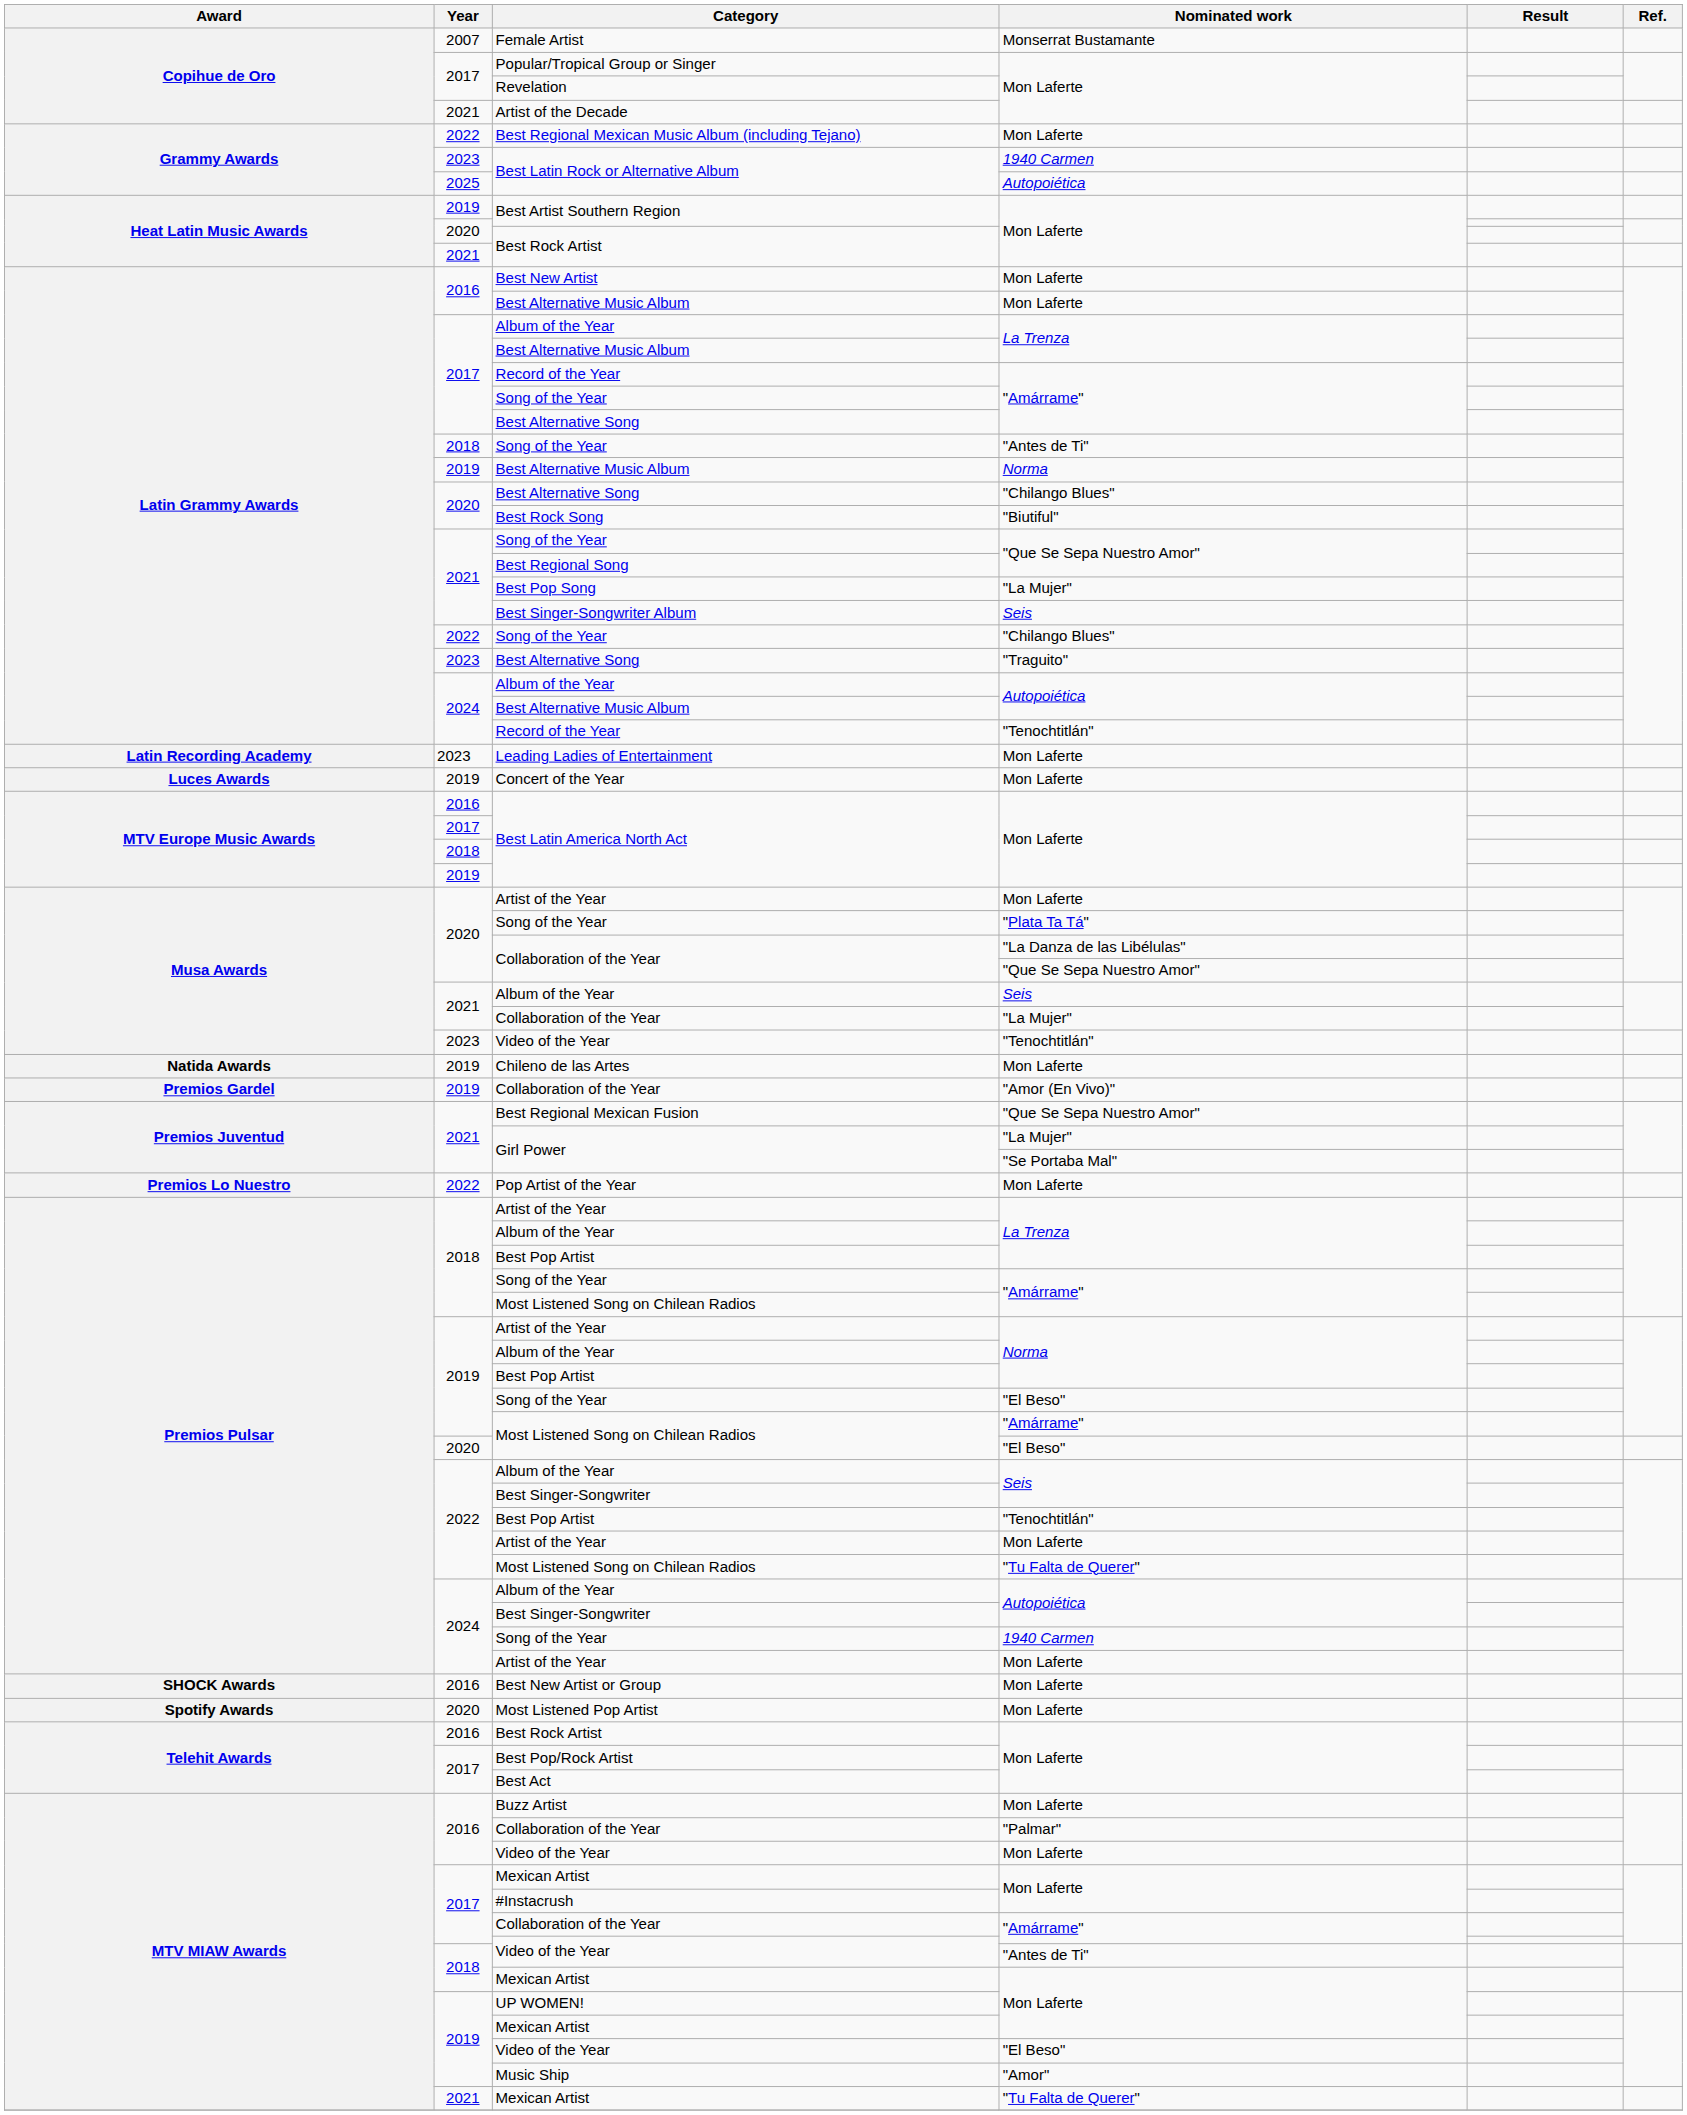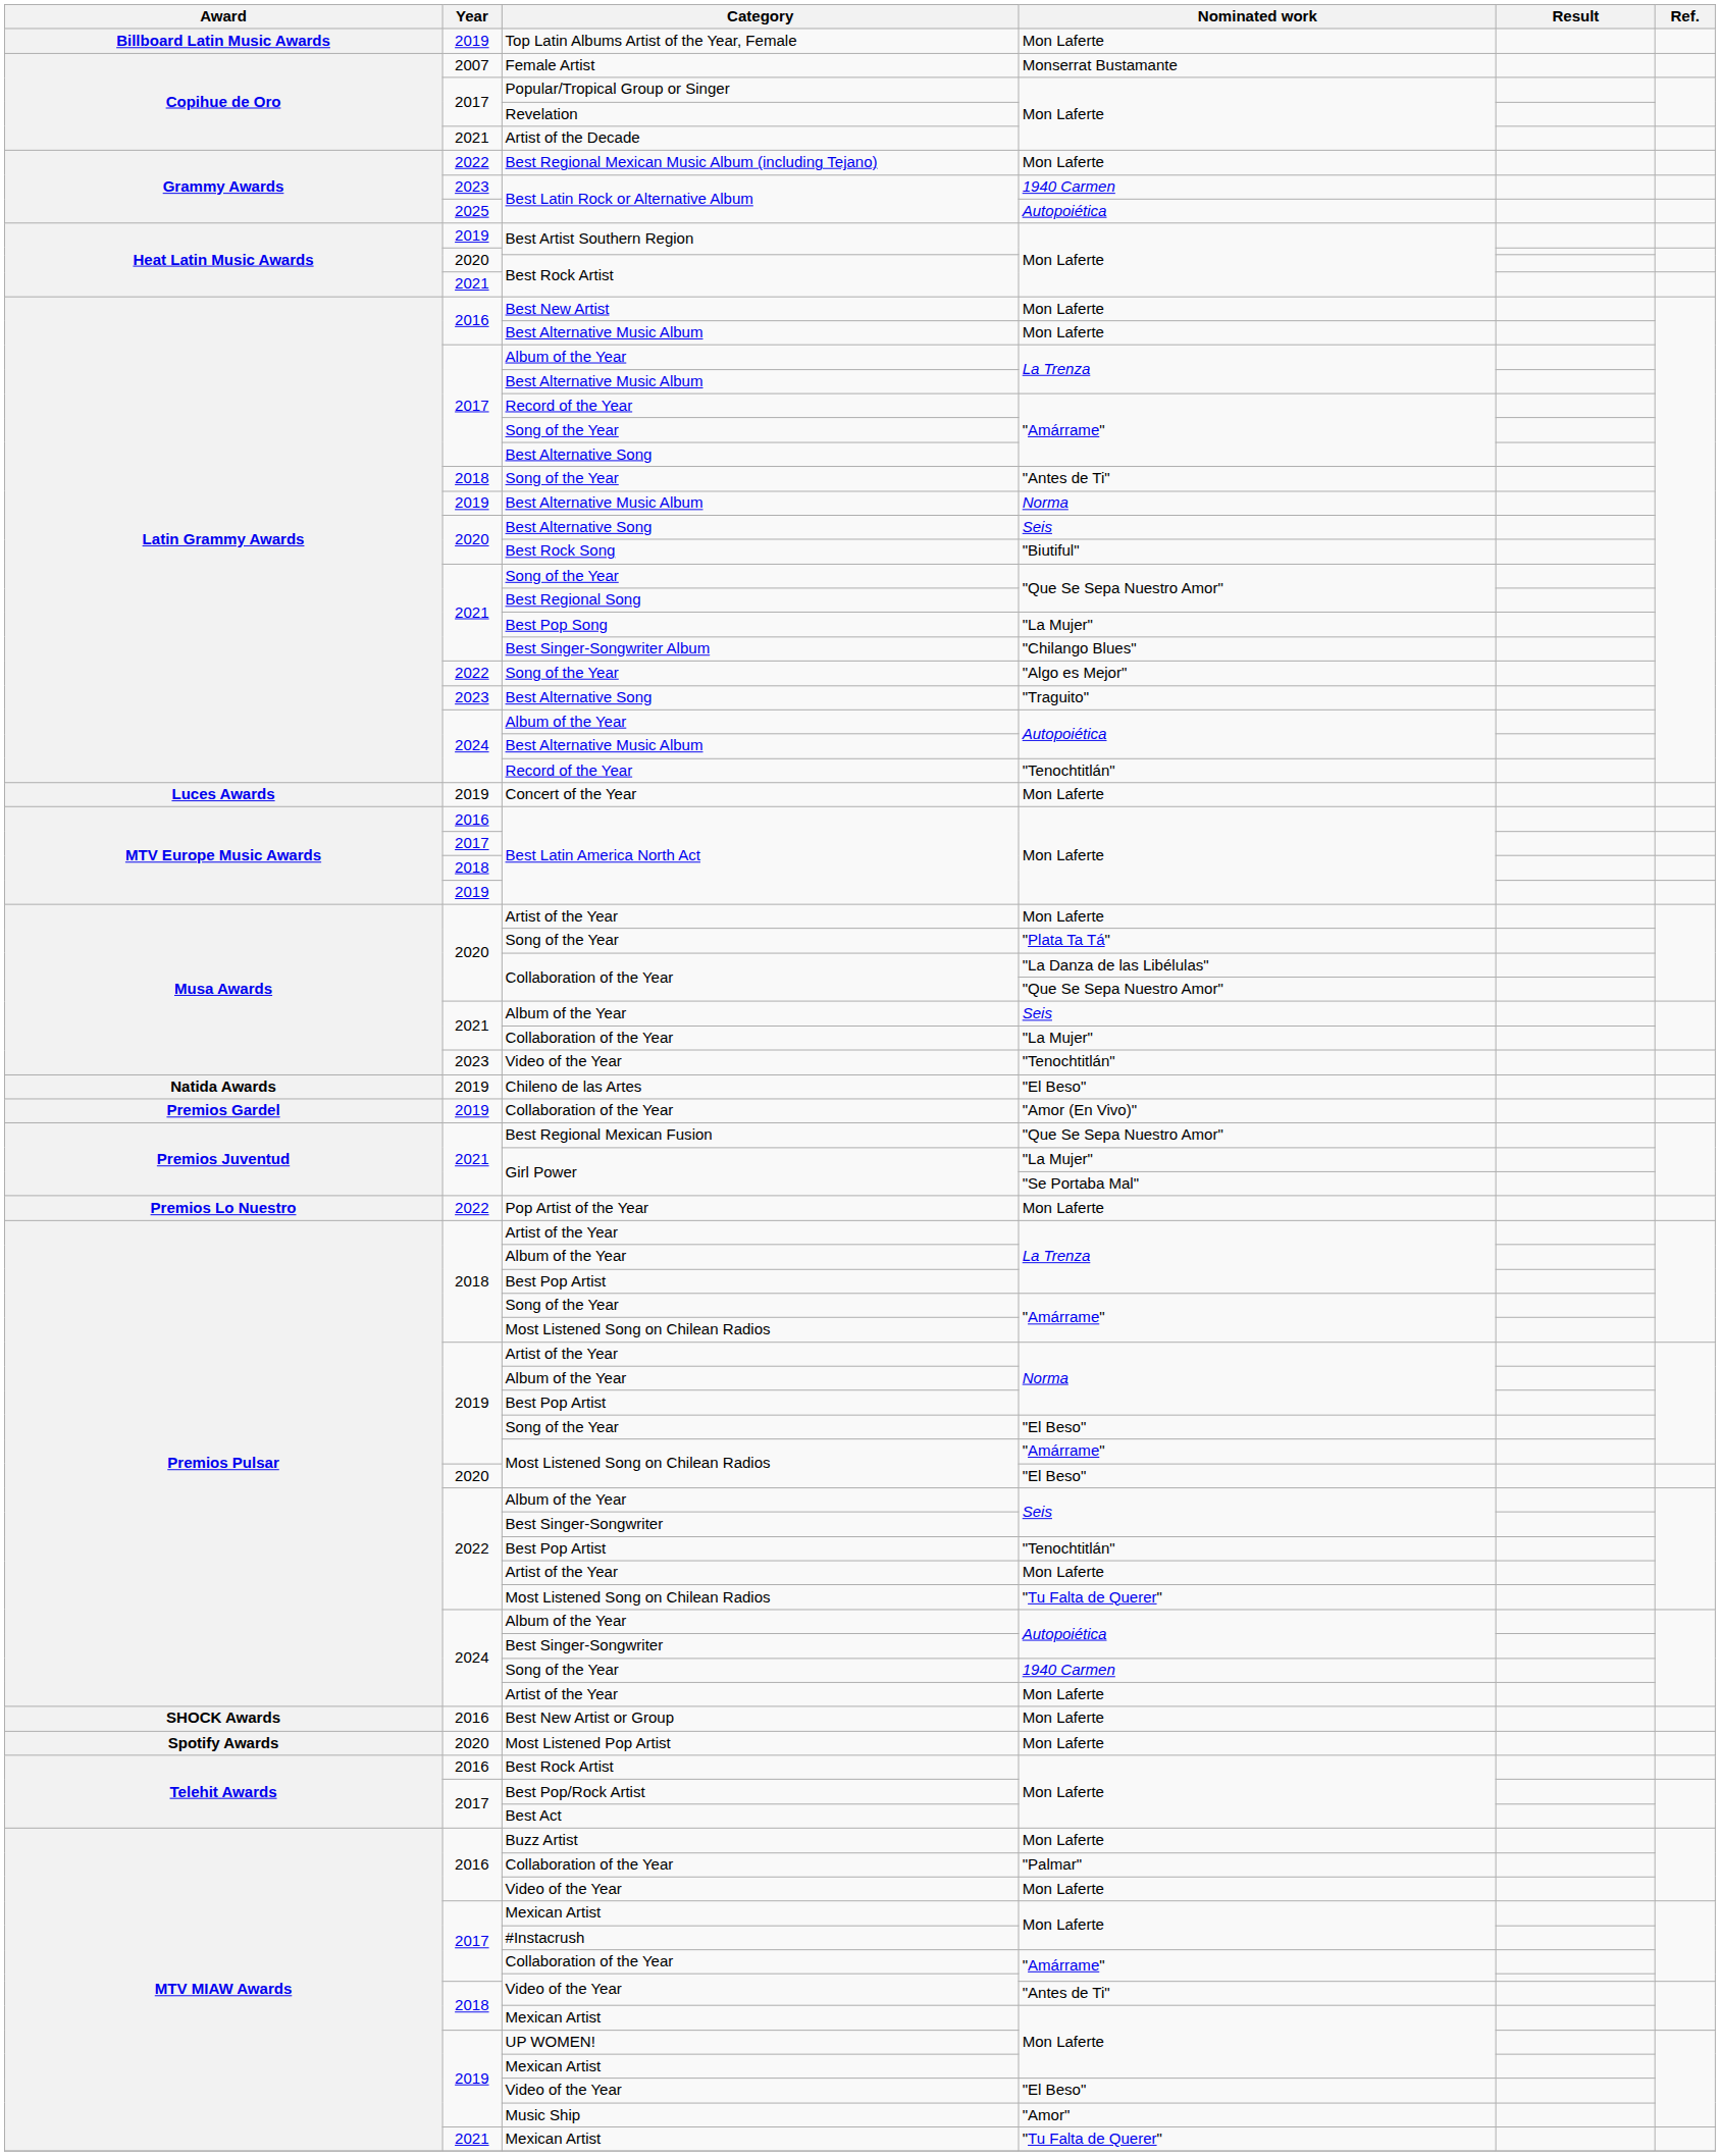+ row: Billboard Latin Music Awards | 2019 | Top Latin Albums Artist of the Year, Female | Mon Laferte
2020 / Best Alternative Song | Nominated work: "Chilango Blues" -> Seis
Best Singer-Songwriter Album | Nominated work: Seis -> "Chilango Blues"
2022 / Song of the Year | Nominated work: "Chilango Blues" -> "Algo es Mejor"
- row: Latin Recording Academy | 2023 | Leading Ladies of Entertainment | Mon Laferte
Chileno de las Artes | Nominated work: Mon Laferte -> "El Beso"
